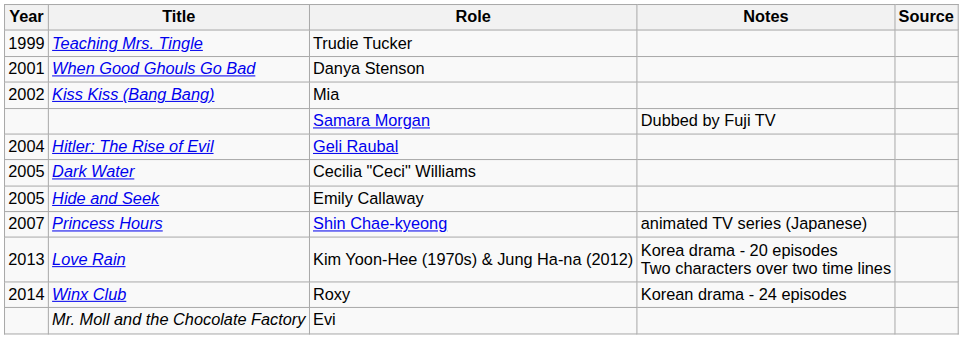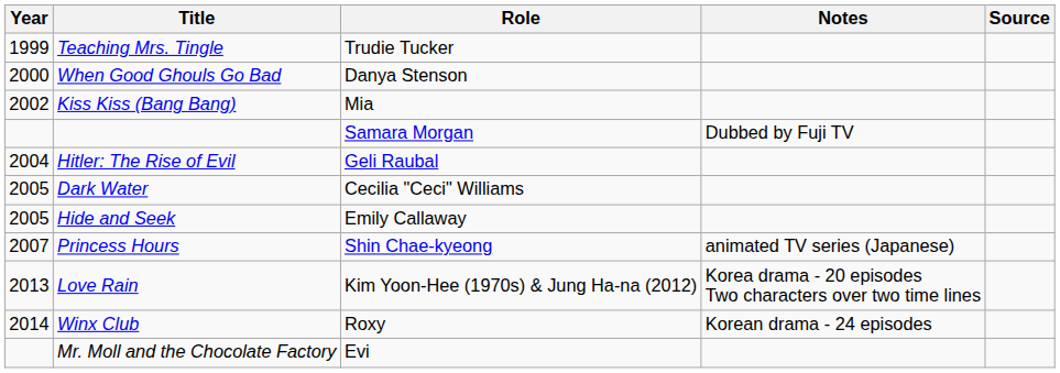When Good Ghouls Go Bad | Year: 2001 -> 2000
